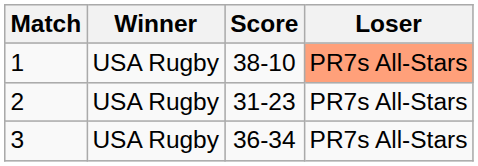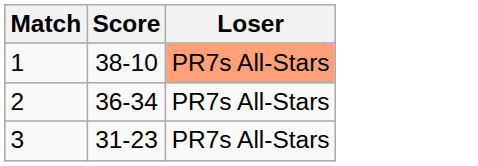- column: Winner | USA Rugby | USA Rugby | USA Rugby
2 | Score: 31-23 -> 36-34
3 | Score: 36-34 -> 31-23
